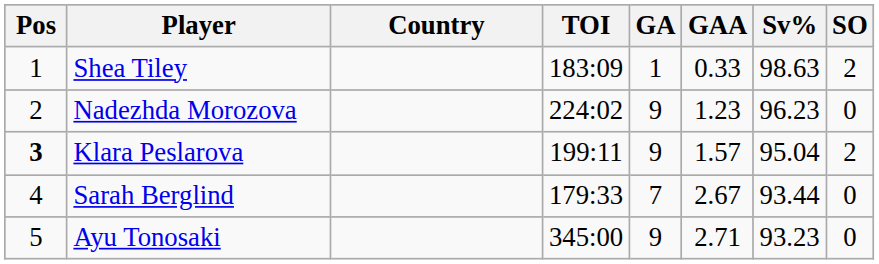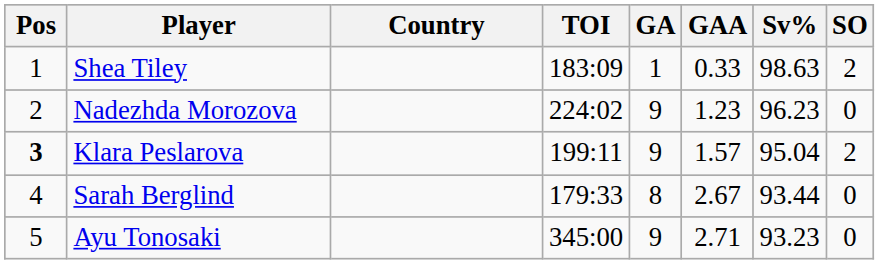Sarah Berglind | GA: 7 -> 8
